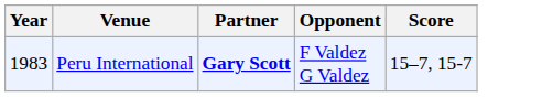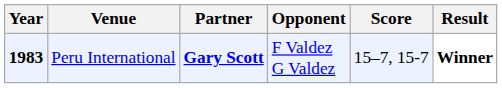+ column: Result | Winner
Peru International | Year: normal -> bold
